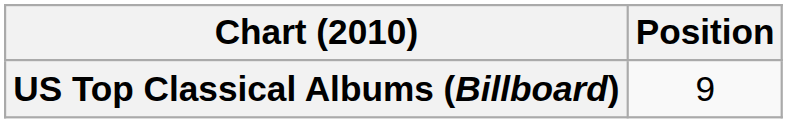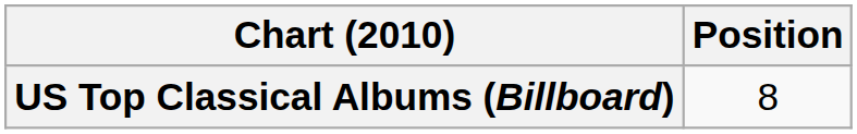US Top Classical Albums (Billboard) | Position: 9 -> 8
